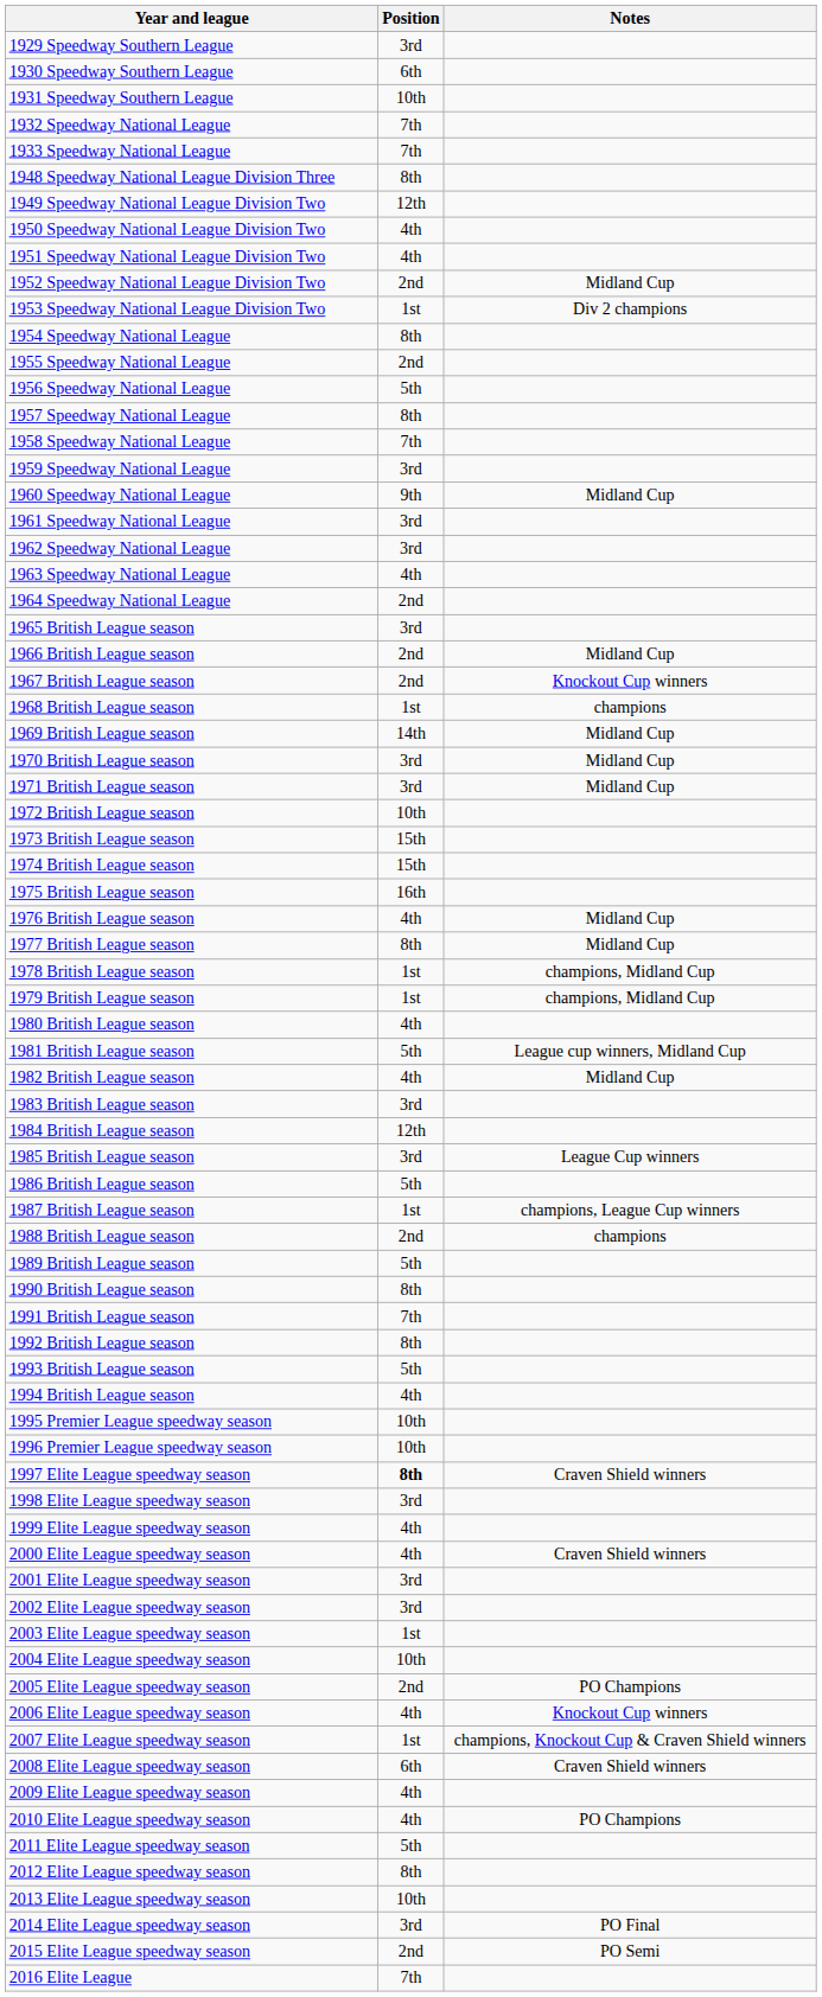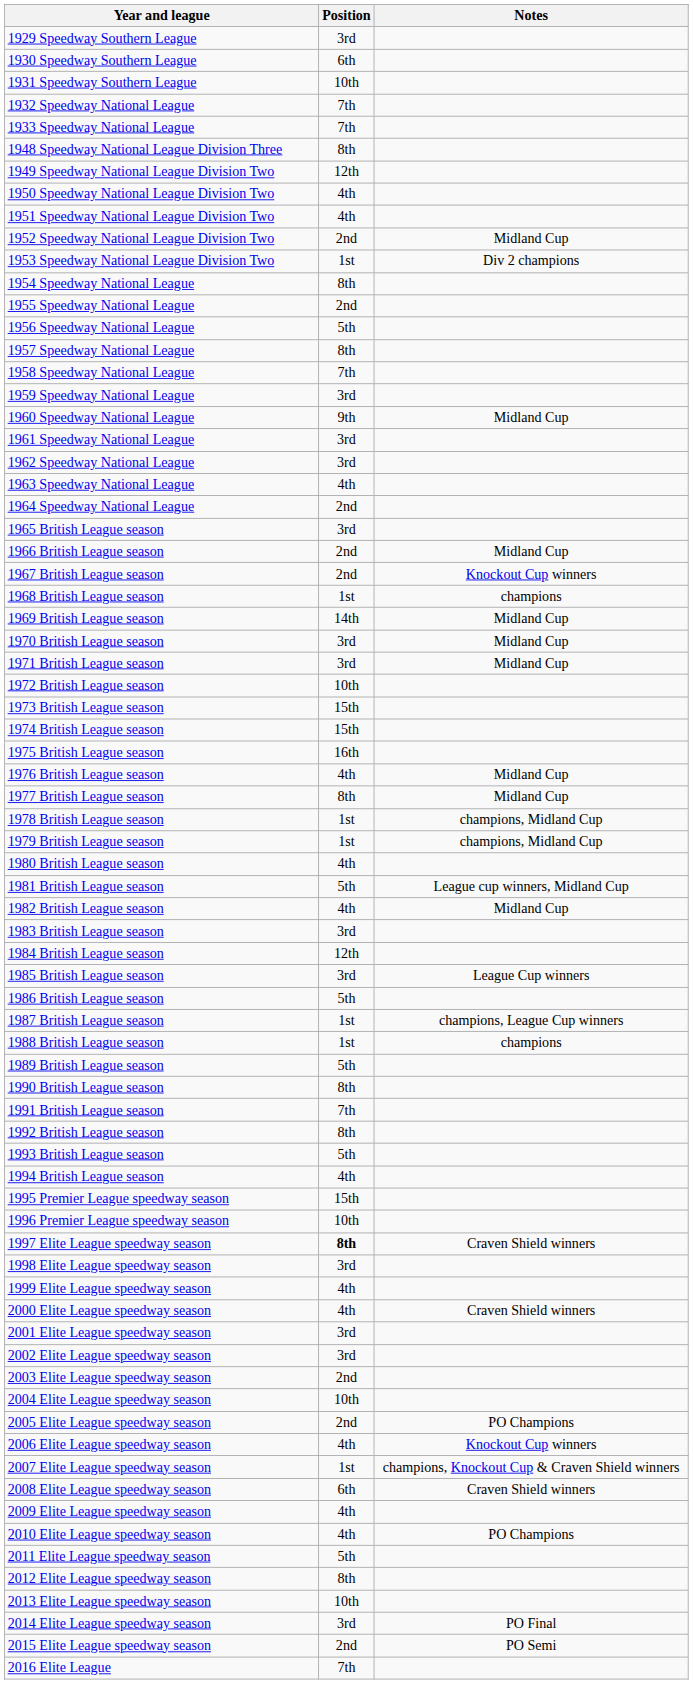1988 British League season | Position: 2nd -> 1st
1995 Premier League speedway season | Position: 10th -> 15th
2003 Elite League speedway season | Position: 1st -> 2nd
